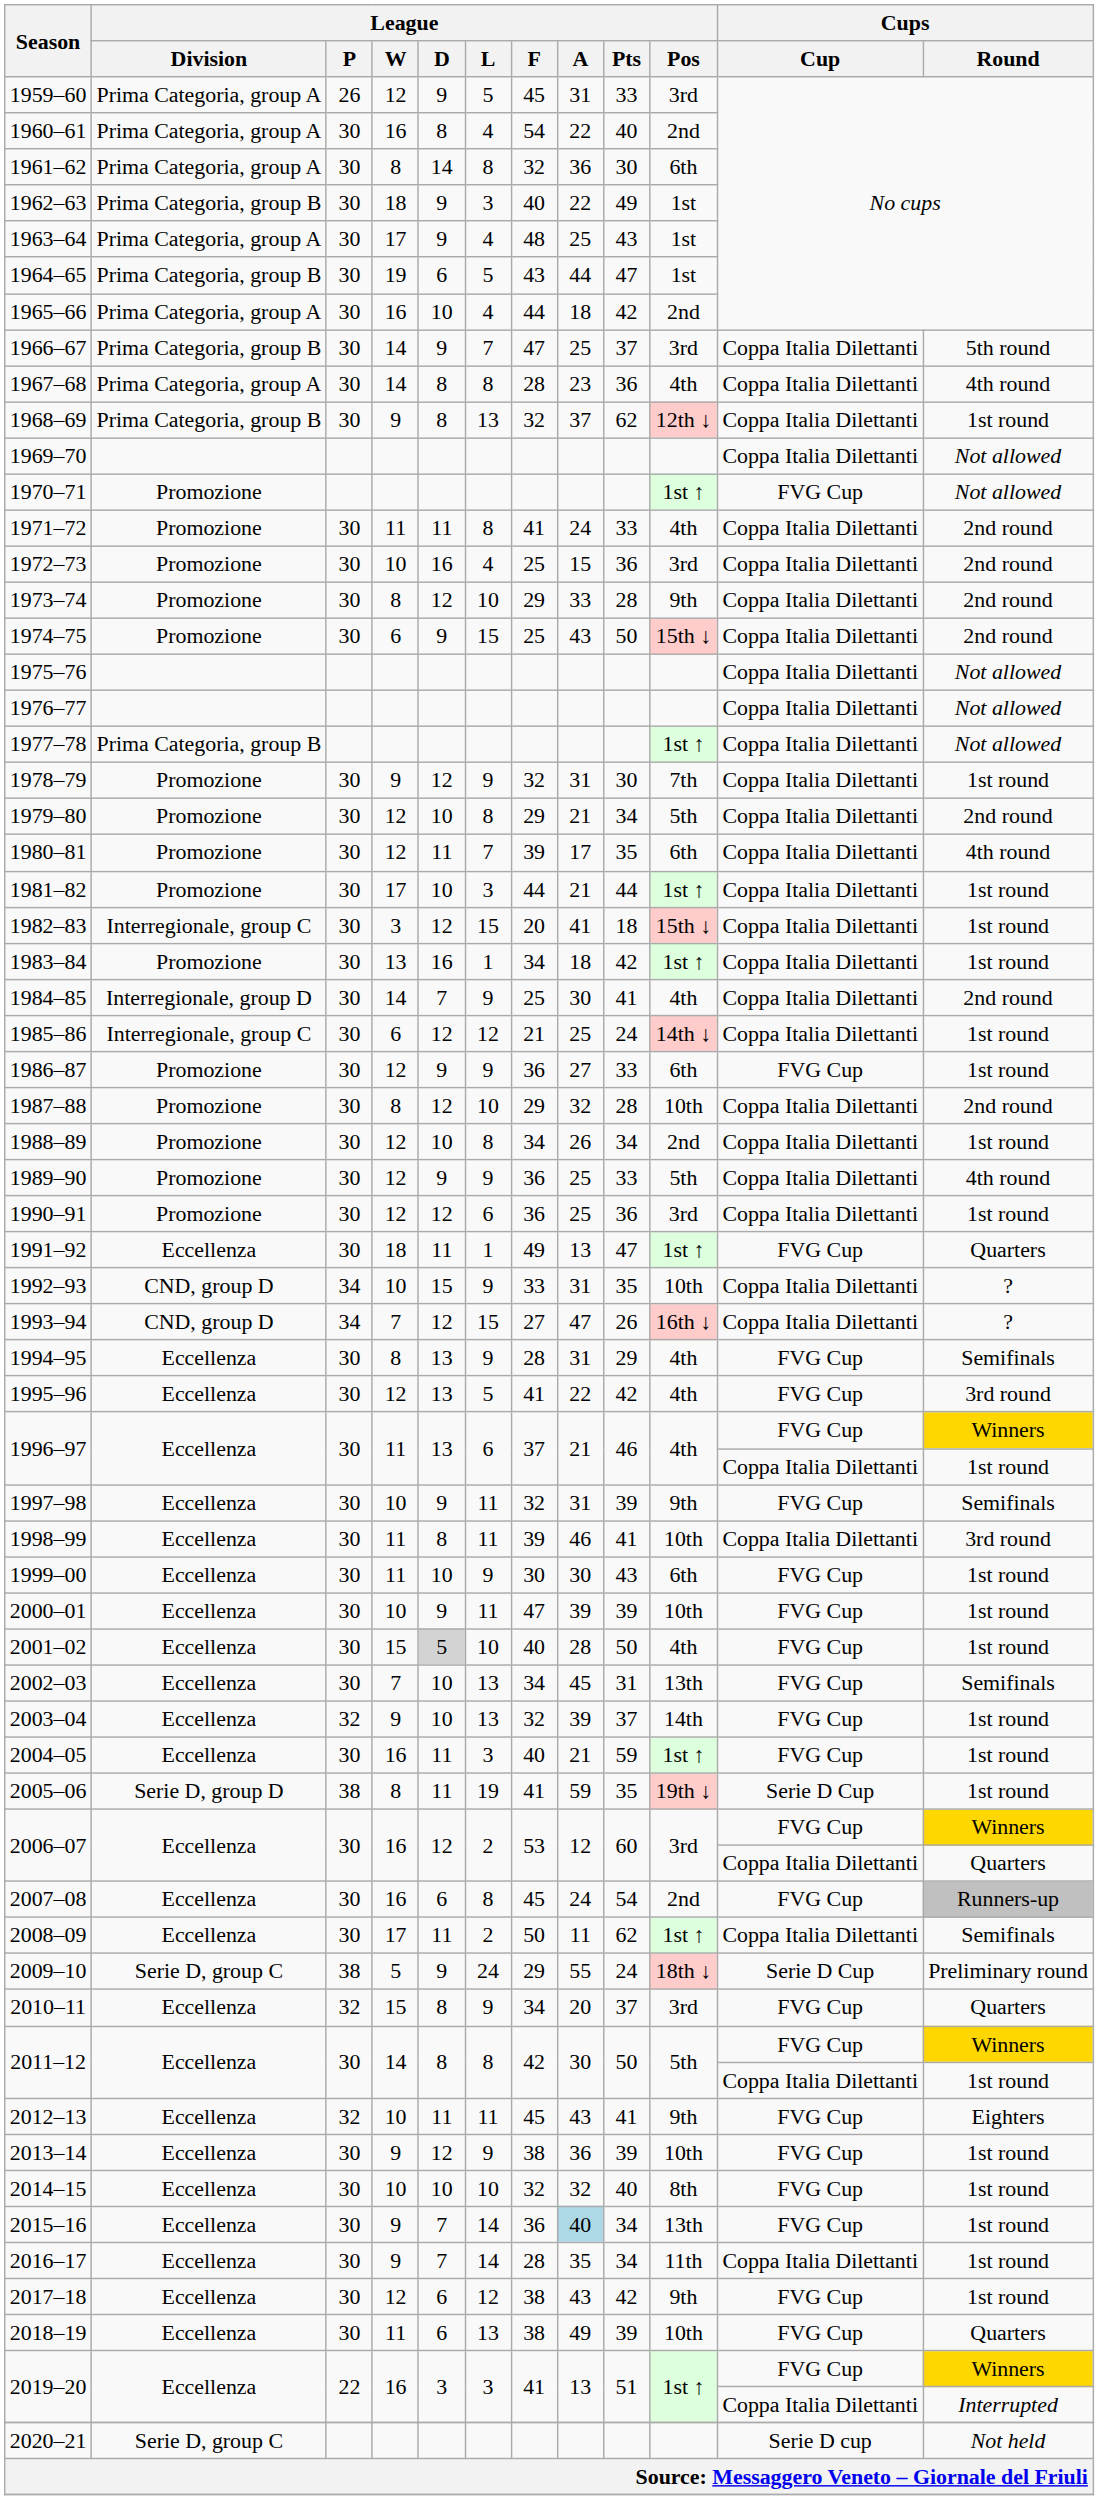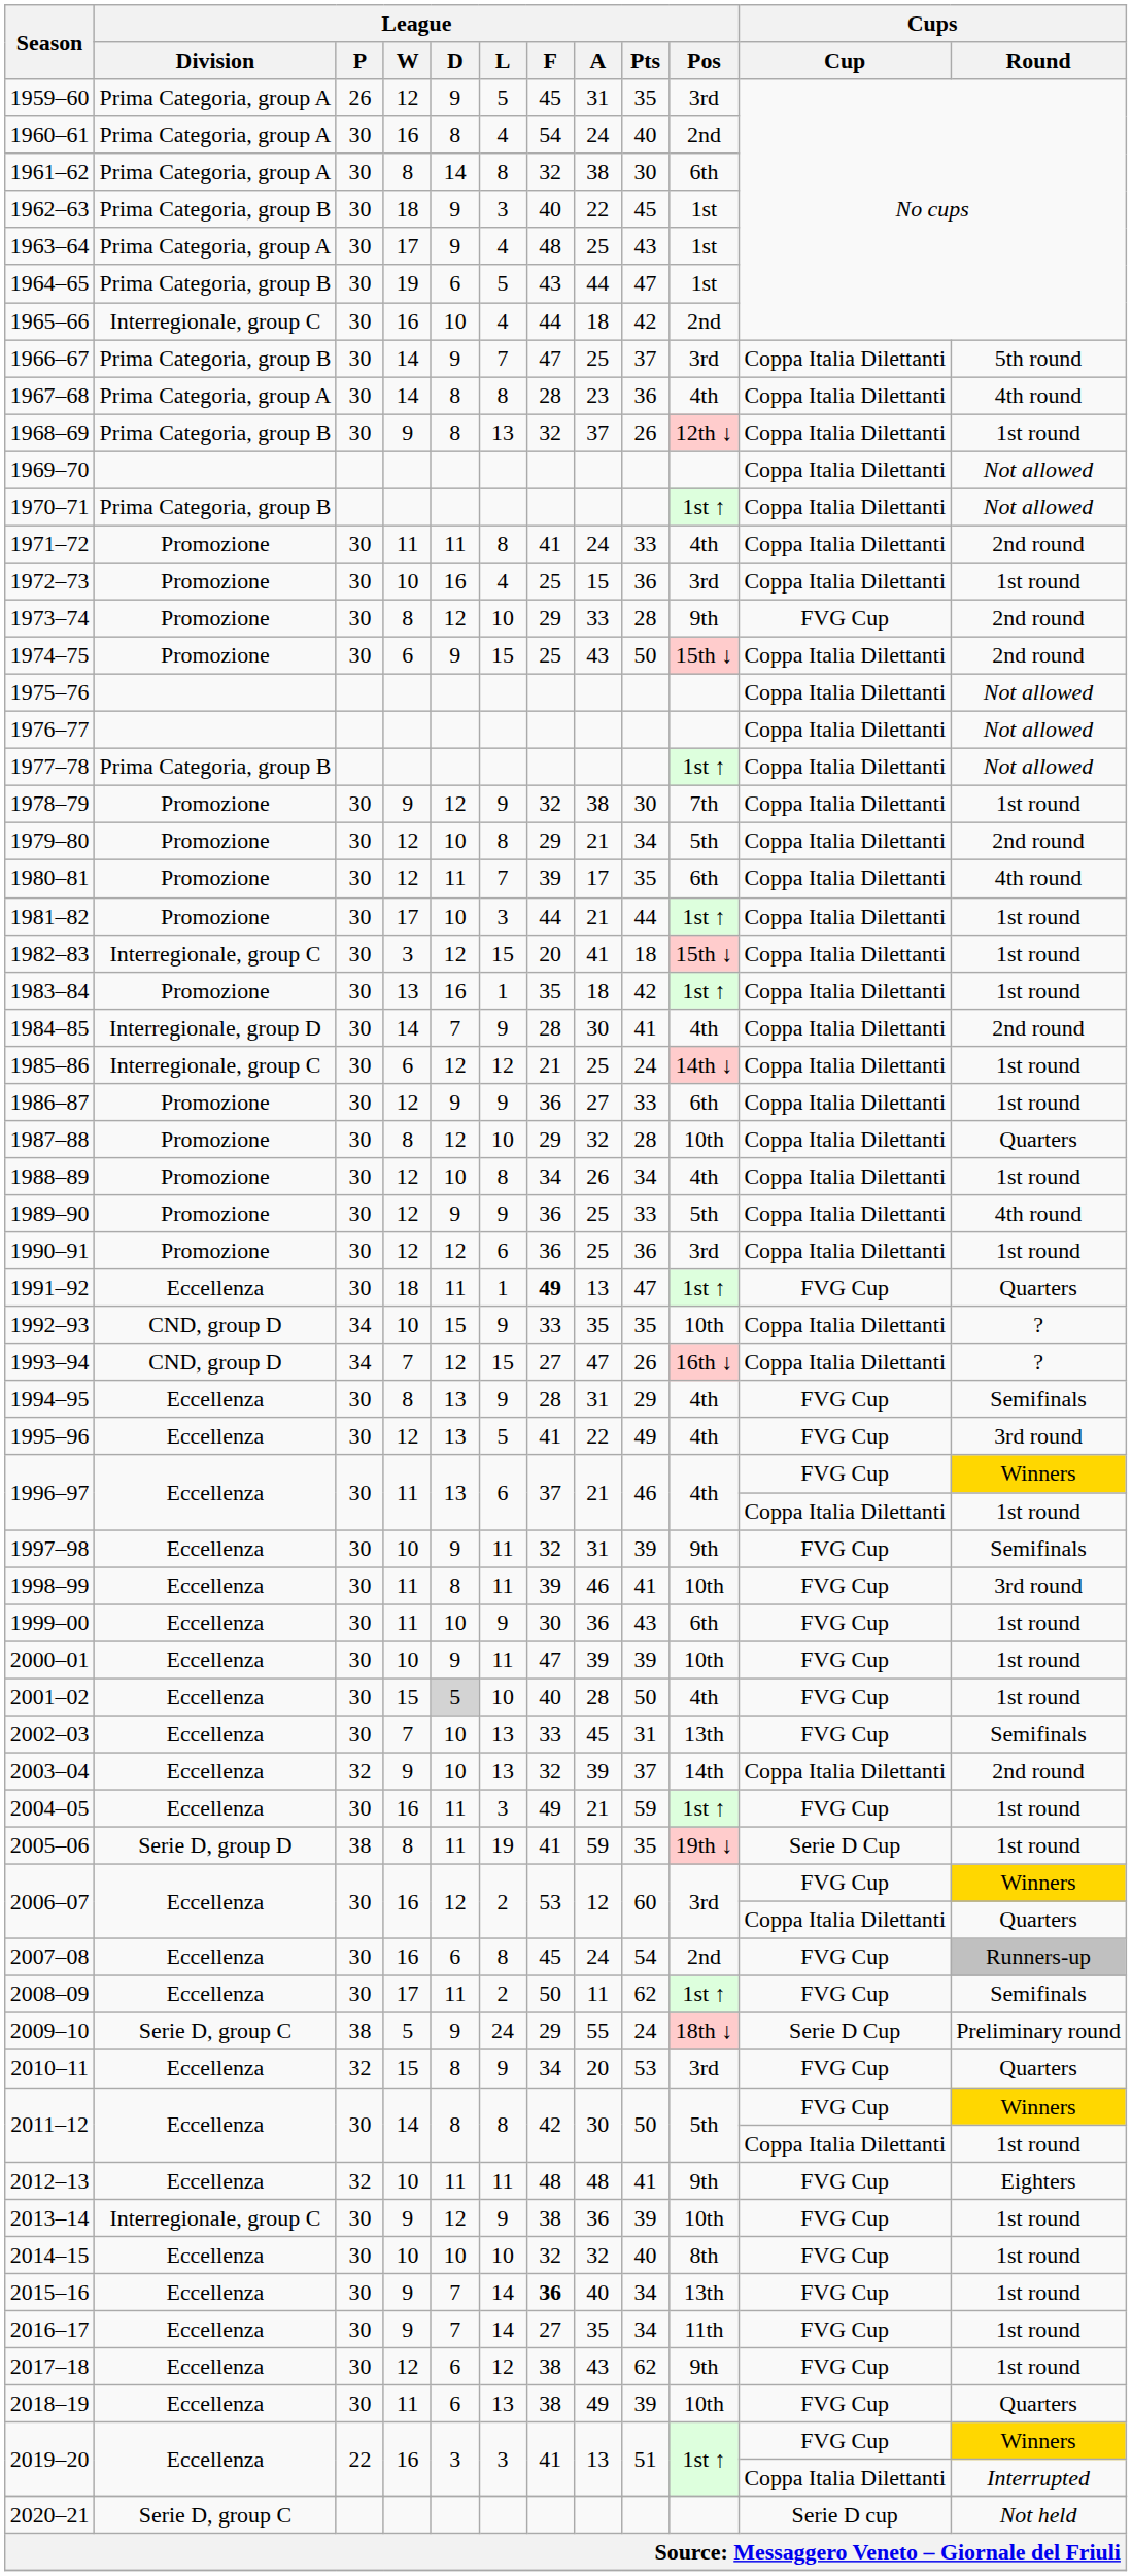1959–60 | League / Pts: 33 -> 35
1960–61 | League / A: 22 -> 24
1961–62 | League / A: 36 -> 38
1962–63 | League / Pts: 49 -> 45
1965–66 | League / Division: Prima Categoria, group A -> Interregionale, group C
1968–69 | League / Pts: 62 -> 26
1970–71 | League / Division: Promozione -> Prima Categoria, group B
1970–71 | Cups / Cup: FVG Cup -> Coppa Italia Dilettanti
1972–73 | Cups / Round: 2nd round -> 1st round
1973–74 | Cups / Cup: Coppa Italia Dilettanti -> FVG Cup
1978–79 | League / A: 31 -> 38
1983–84 | League / F: 34 -> 35
1984–85 | League / F: 25 -> 28
1986–87 | Cups / Cup: FVG Cup -> Coppa Italia Dilettanti
1987–88 | Cups / Round: 2nd round -> Quarters
1988–89 | League / Pos: 2nd -> 4th
1991–92 | League / F: normal -> bold
1992–93 | League / A: 31 -> 35
1995–96 | League / Pts: 42 -> 49
1998–99 | Cups / Cup: Coppa Italia Dilettanti -> FVG Cup
1999–00 | League / A: 30 -> 36
2002–03 | League / F: 34 -> 33
2003–04 | Cups / Cup: FVG Cup -> Coppa Italia Dilettanti
2003–04 | Cups / Round: 1st round -> 2nd round
2004–05 | League / F: 40 -> 49
2008–09 | Cups / Cup: Coppa Italia Dilettanti -> FVG Cup
2010–11 | League / Pts: 37 -> 53
2012–13 | League / F: 45 -> 48
2012–13 | League / A: 43 -> 48
2013–14 | League / Division: Eccellenza -> Interregionale, group C
2015–16 | League / F: normal -> bold
2015–16 | League / A: lightblue background -> no background
2016–17 | League / F: 28 -> 27
2016–17 | Cups / Cup: Coppa Italia Dilettanti -> FVG Cup
2017–18 | League / Pts: 42 -> 62
